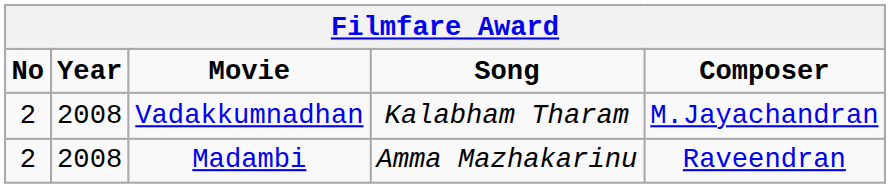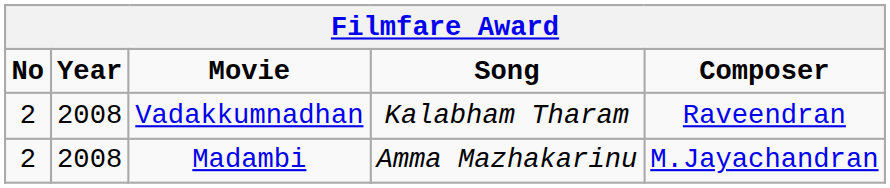Vadakkumnadhan | Composer: M.Jayachandran -> Raveendran
Madambi | Composer: Raveendran -> M.Jayachandran
